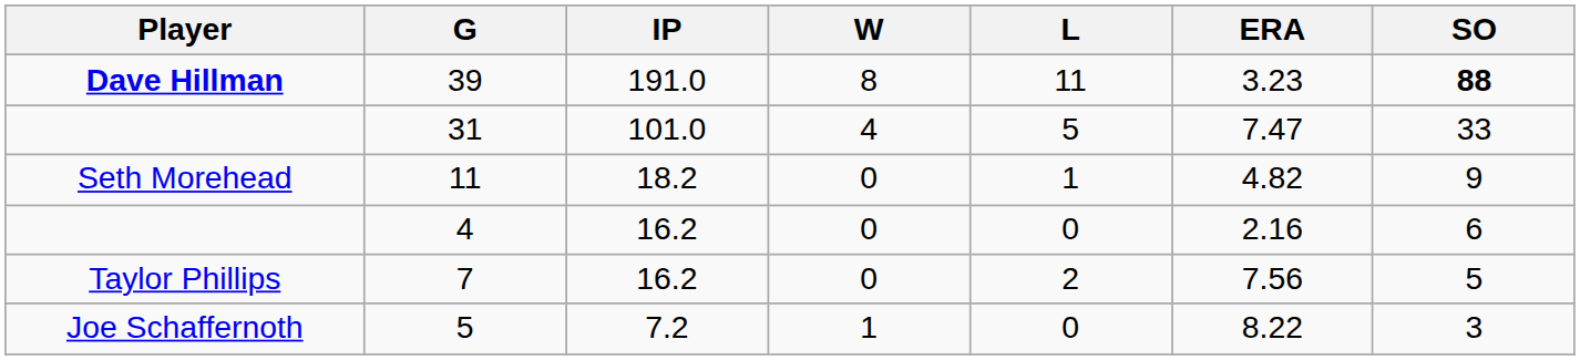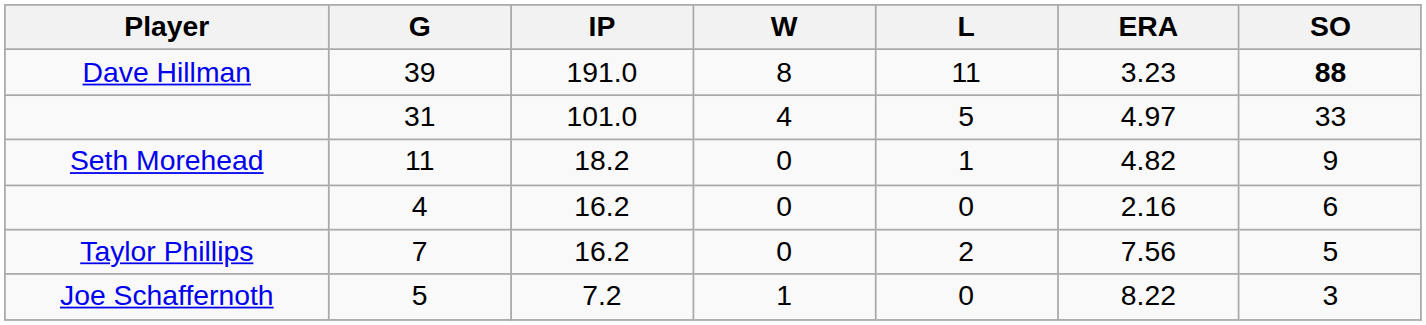39 | Player: bold -> normal
31 | ERA: 7.47 -> 4.97
